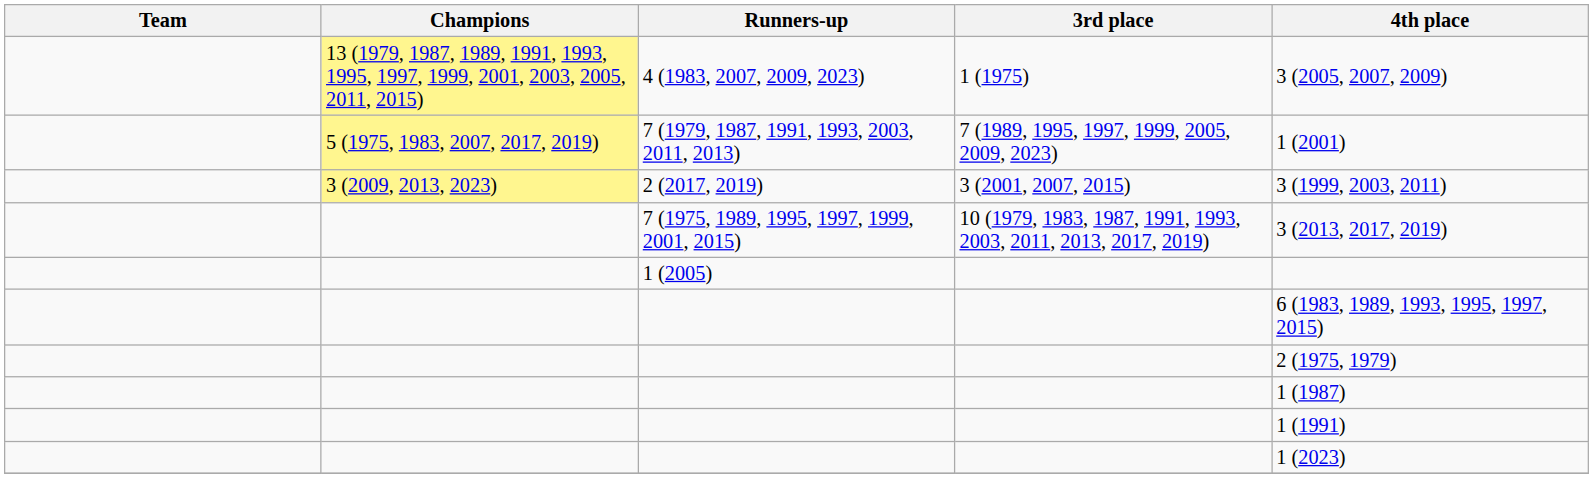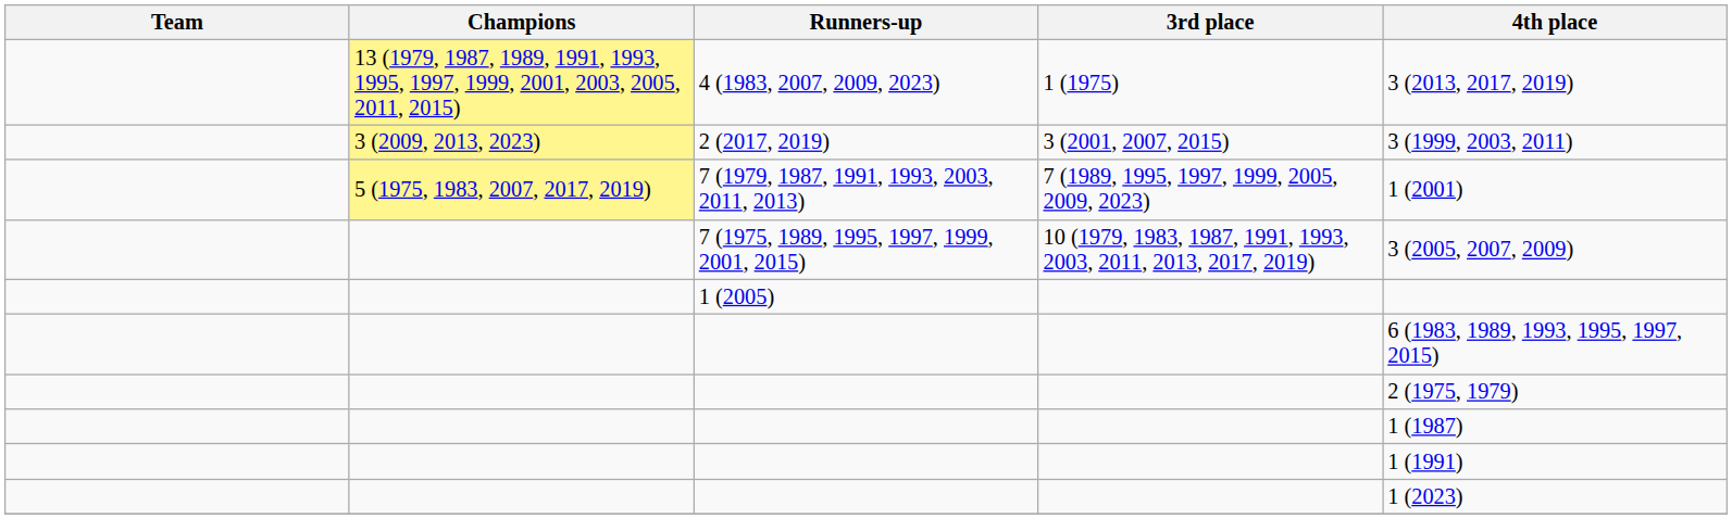4 (1983, 2007, 2009, 2023) | 4th place: 3 (2005, 2007, 2009) -> 3 (2013, 2017, 2019)
rows swapped: 7 (1979, 1987, 1991, 1993, 2003, 2011, 2013) <-> 2 (2017, 2019)
7 (1975, 1989, 1995, 1997, 1999, 2001, 2015) | 4th place: 3 (2013, 2017, 2019) -> 3 (2005, 2007, 2009)
